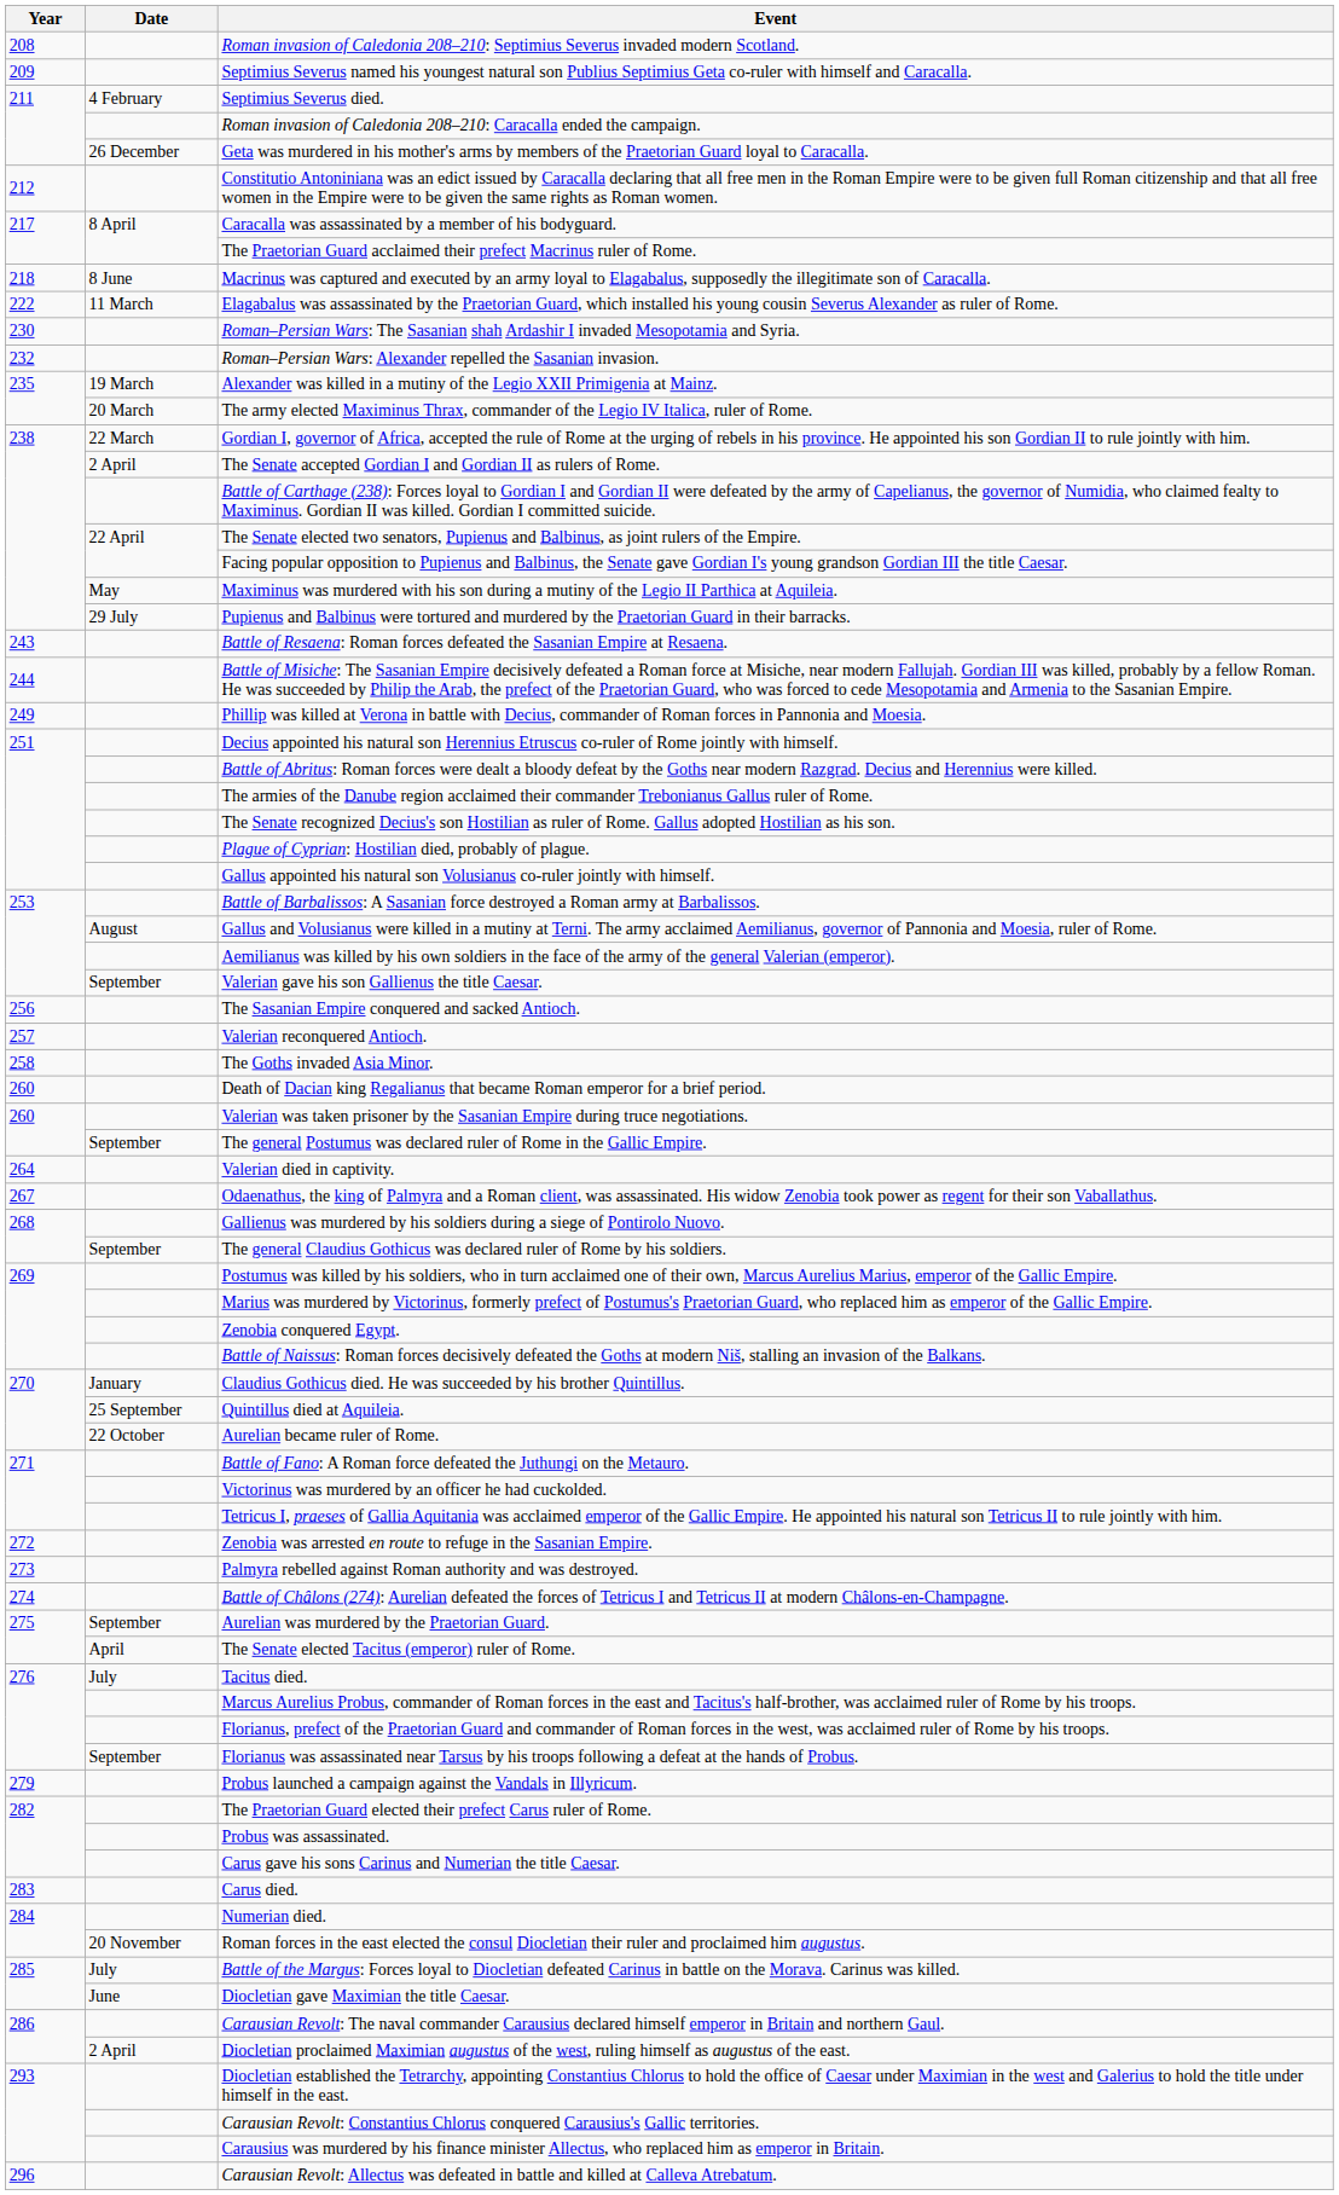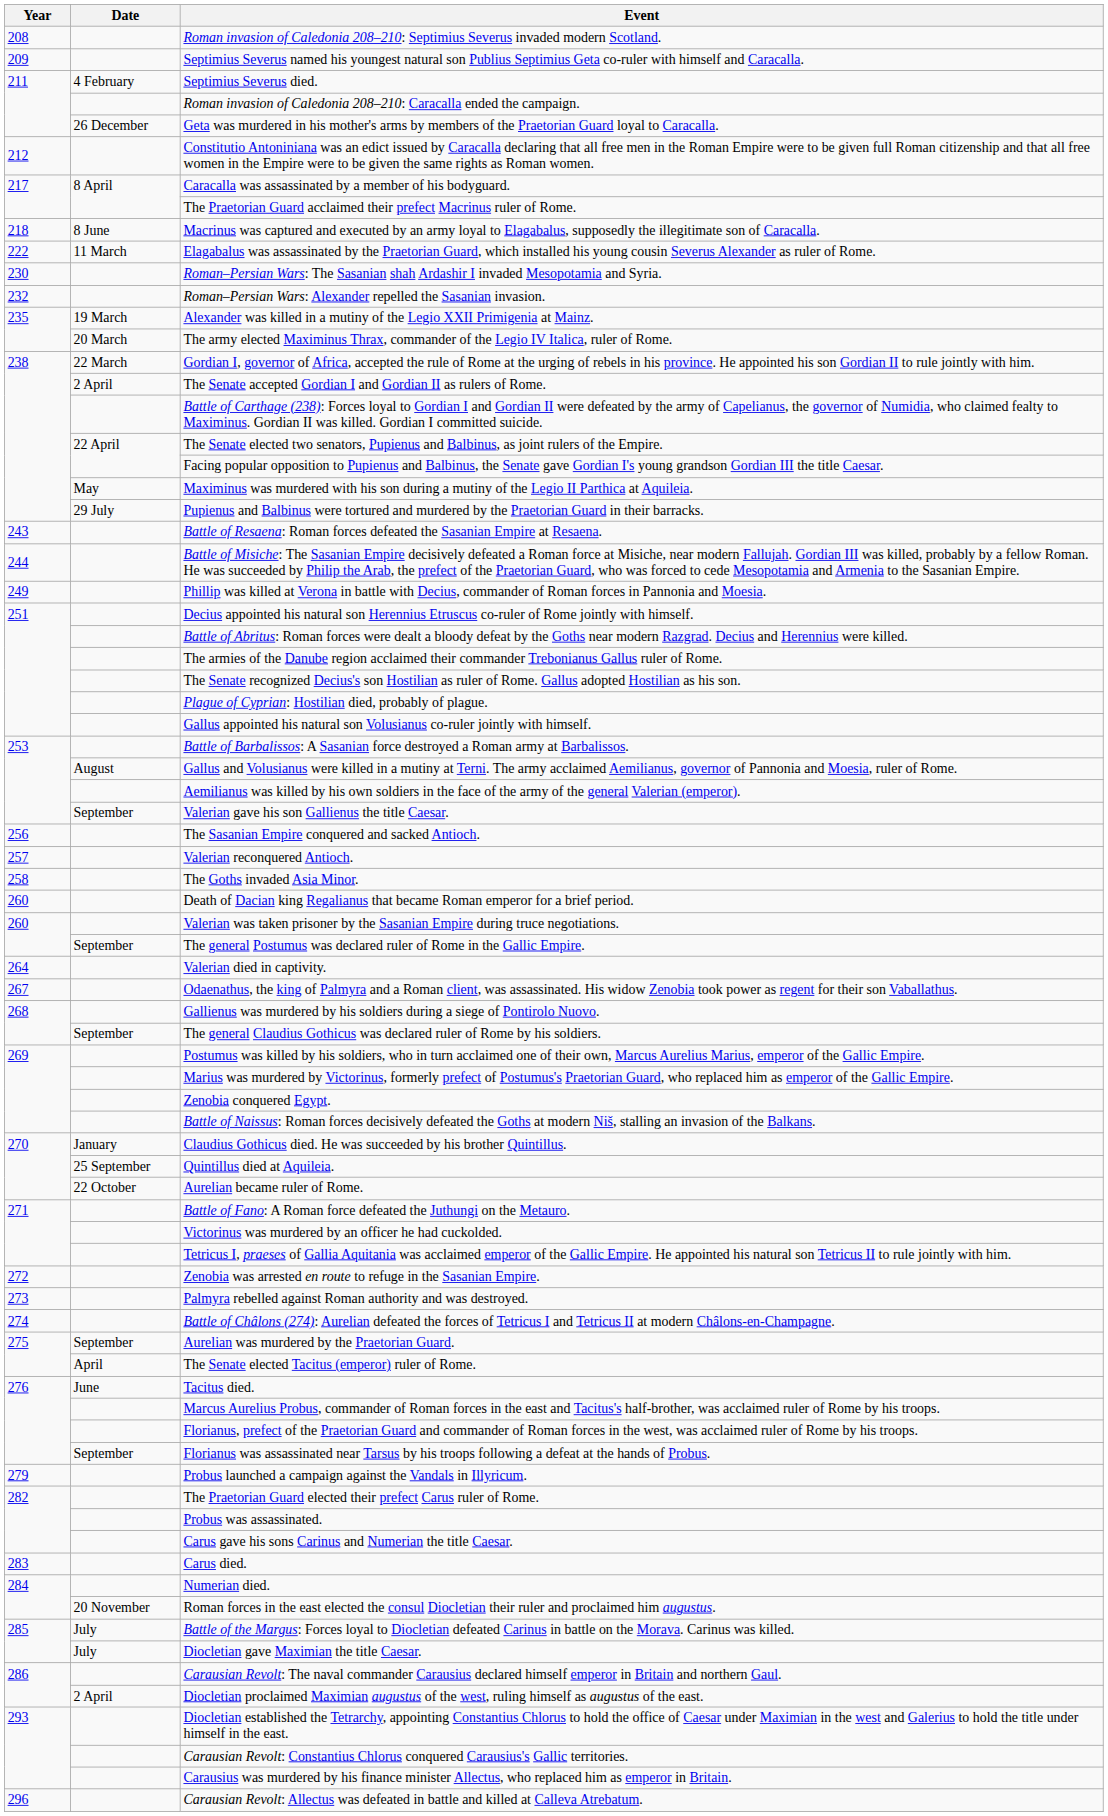Tacitus died. | Date: July -> June
Diocletian gave Maximian the title Caesar. | Date: June -> July
